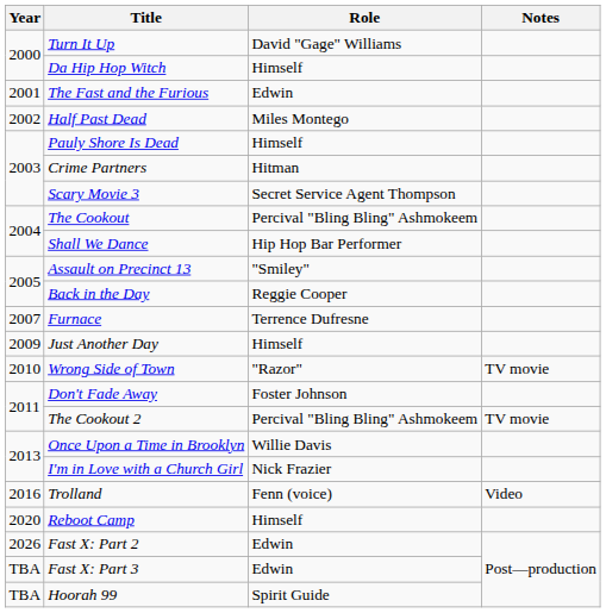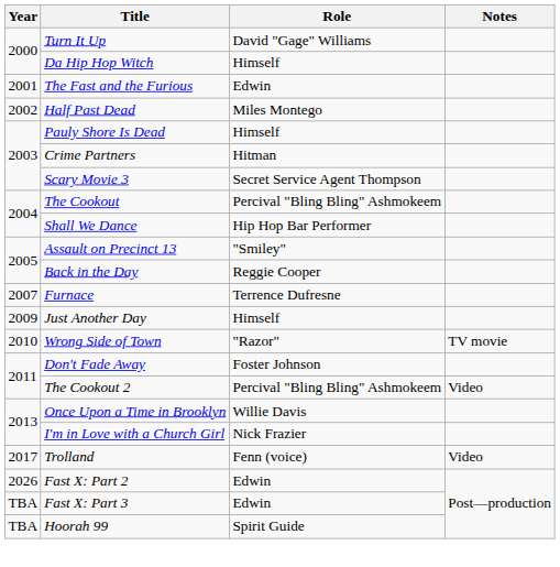The Cookout 2 | Notes: TV movie -> Video
Trolland | Year: 2016 -> 2017
- row: 2020 | Reboot Camp | Himself
